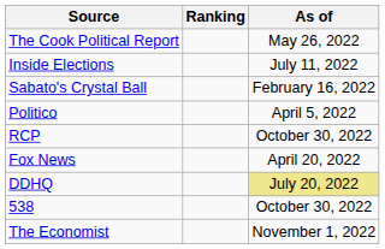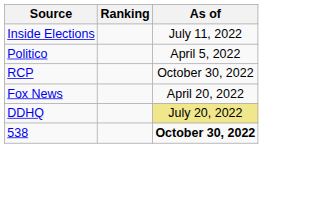- row: The Cook Political Report | May 26, 2022
- row: Sabato's Crystal Ball | February 16, 2022
538 | As of: normal -> bold
- row: The Economist | November 1, 2022
